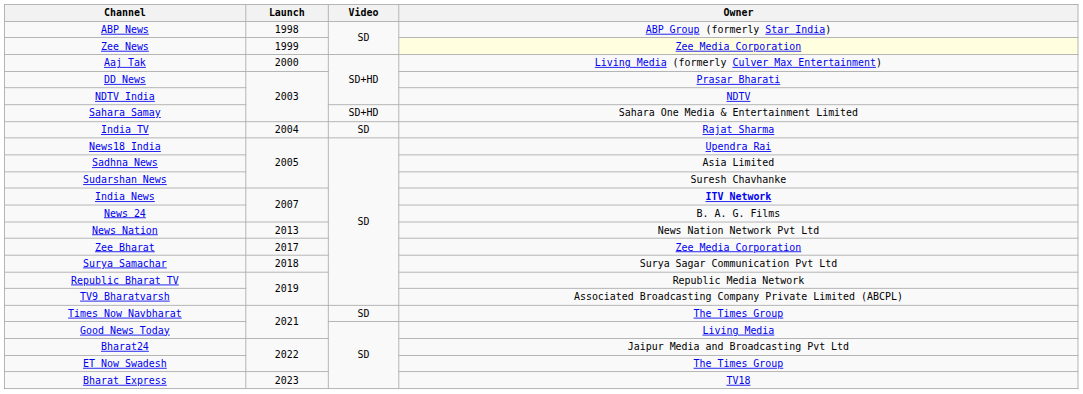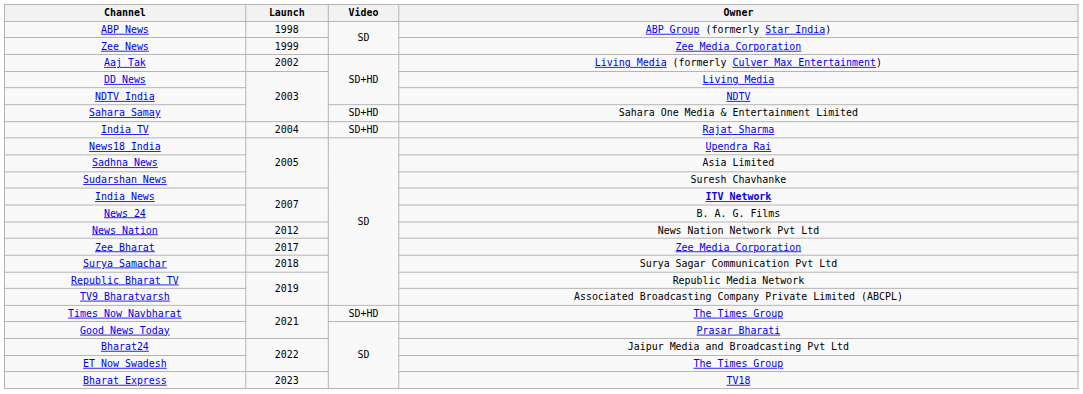Zee News | Owner: lightyellow background -> no background
Aaj Tak | Launch: 2000 -> 2002
DD News | Owner: Prasar Bharati -> Living Media
India TV | Video: SD -> SD+HD
News Nation | Launch: 2013 -> 2012
Times Now Navbharat | Video: SD -> SD+HD
Good News Today | Owner: Living Media -> Prasar Bharati
